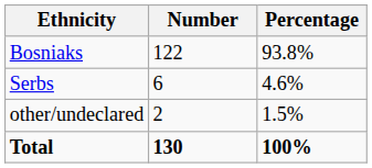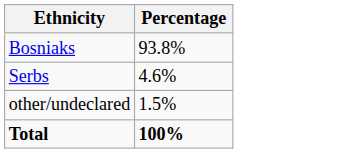- column: Number | 122 | 6 | 2 | 130
